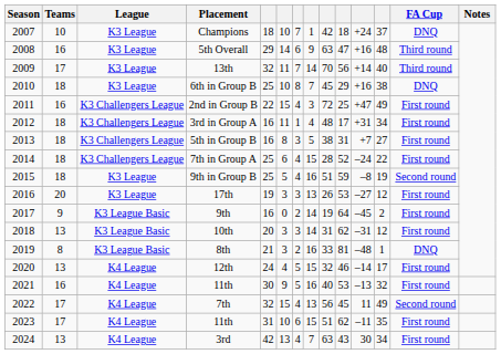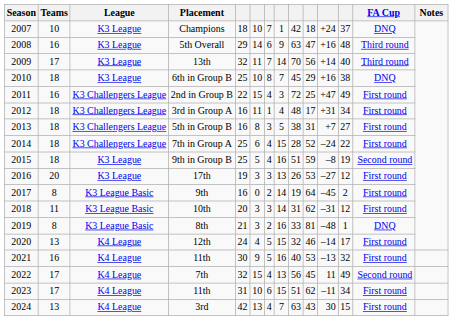9th | Teams: 9 -> 8
10th | Teams: 13 -> 11
2023 / 11th | column 12: 35 -> 34
3rd | column 12: 34 -> 15
